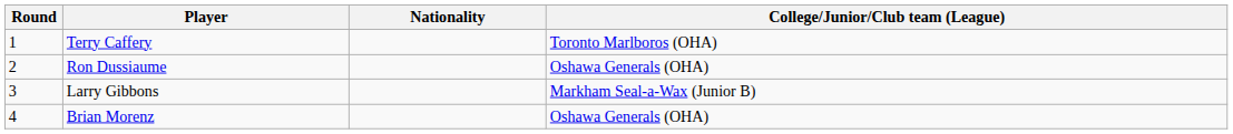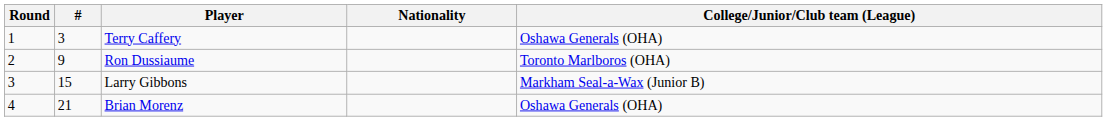+ column: # | 3 | 9 | 15 | 21
Terry Caffery | College/Junior/Club team (League): Toronto Marlboros (OHA) -> Oshawa Generals (OHA)
Ron Dussiaume | College/Junior/Club team (League): Oshawa Generals (OHA) -> Toronto Marlboros (OHA)
